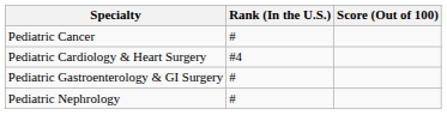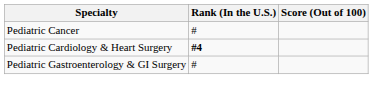Pediatric Cardiology & Heart Surgery | Rank (In the U.S.): normal -> bold
- row: Pediatric Nephrology | #
